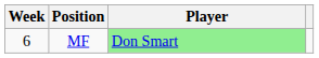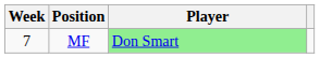MF | Week: 6 -> 7
